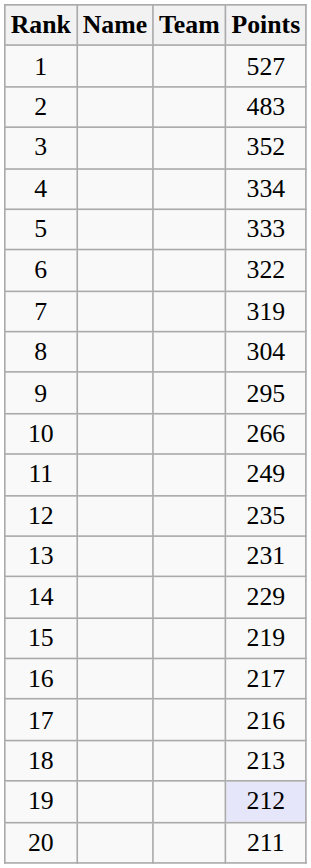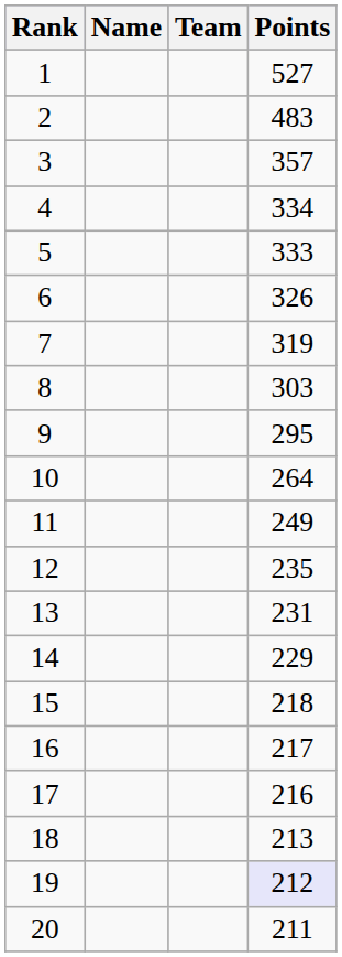3 | Points: 352 -> 357
6 | Points: 322 -> 326
8 | Points: 304 -> 303
10 | Points: 266 -> 264
15 | Points: 219 -> 218
